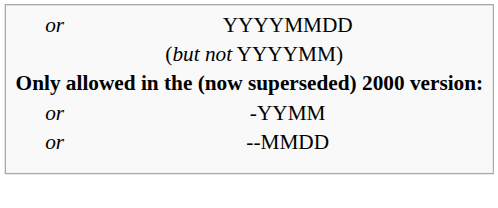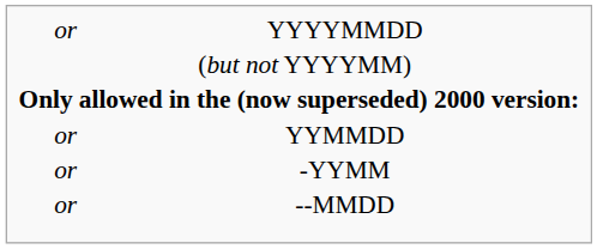+ row: or | YYMMDD
